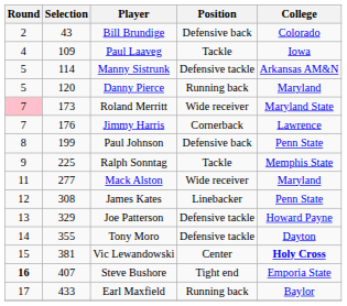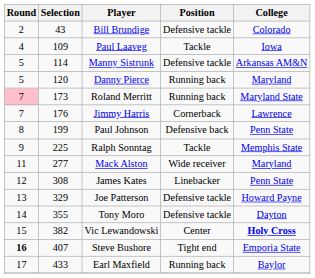Bill Brundige | Position: Defensive back -> Defensive tackle
Roland Merritt | Position: Wide receiver -> Running back
Vic Lewandowski | Selection: 381 -> 382
